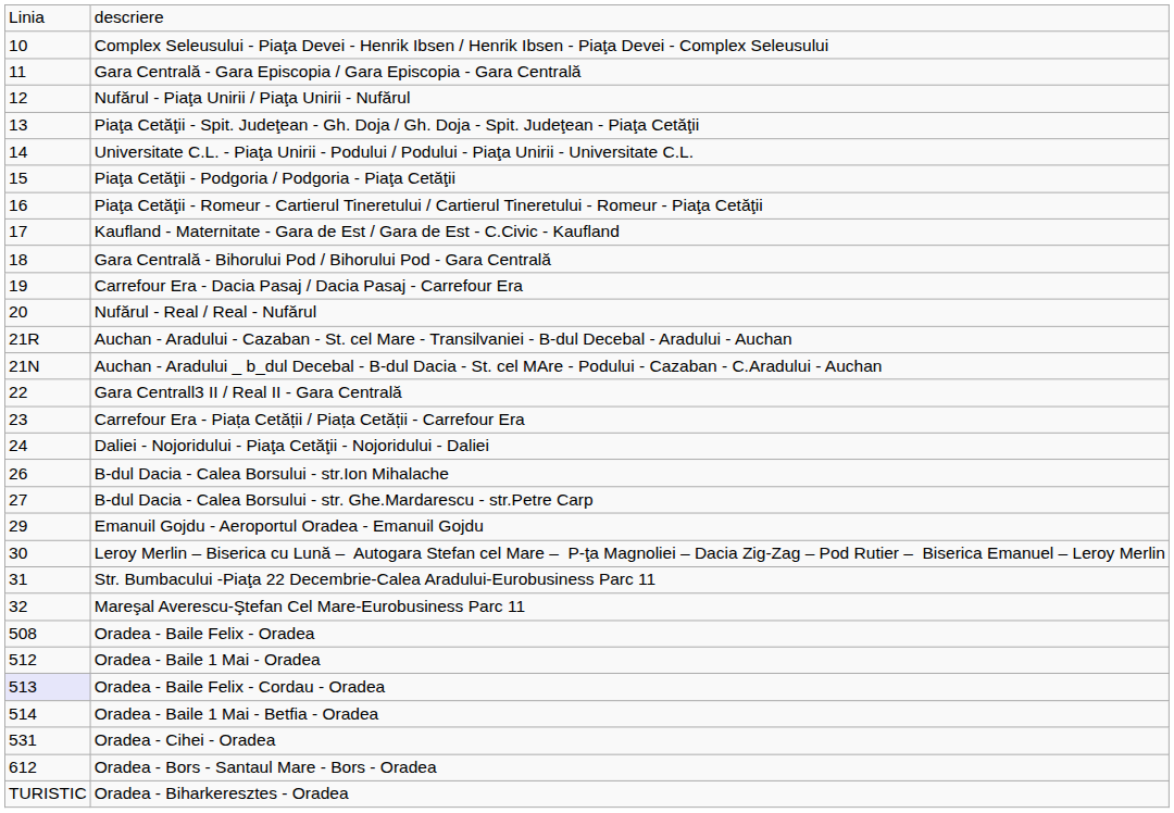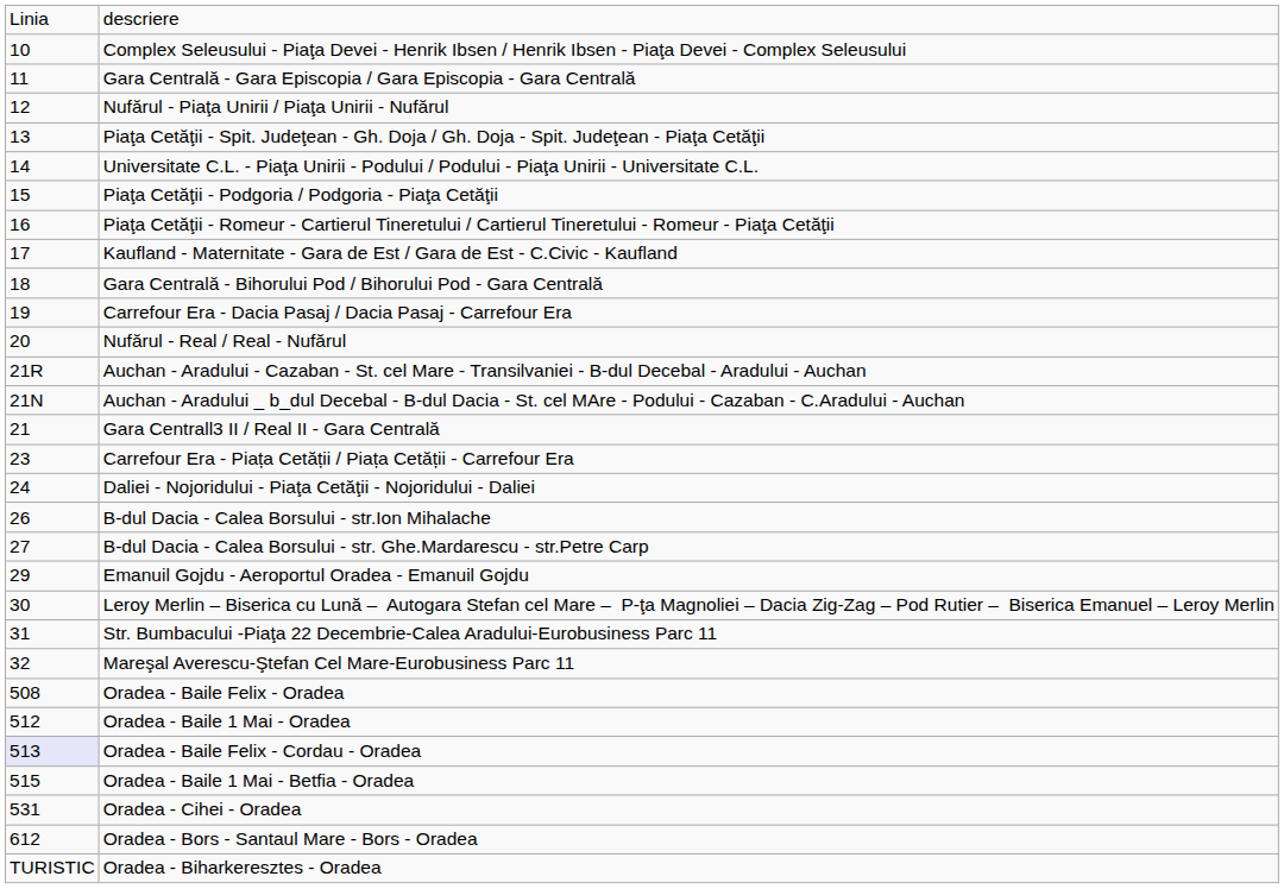Gara Centrall3 II / Real II - Gara Centrală | column 1: 22 -> 21
Oradea - Baile 1 Mai - Betfia - Oradea | column 1: 514 -> 515
